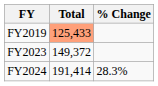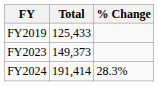FY2019 | Total: lightsalmon background -> no background
FY2023 | Total: 149,372 -> 149,373
